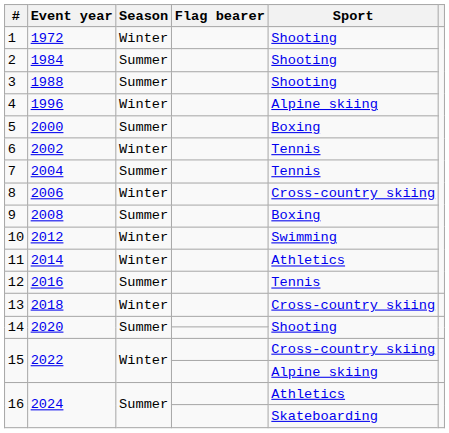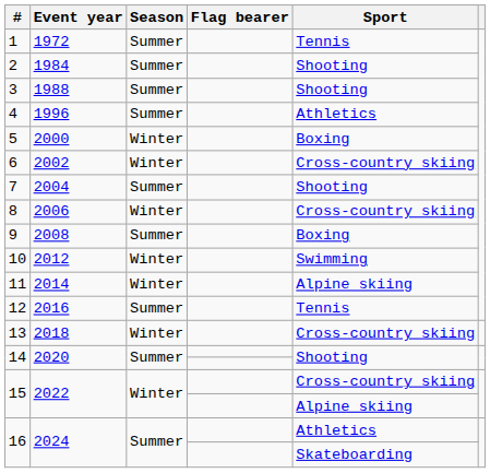1 | Season: Winter -> Summer
1 | Sport: Shooting -> Tennis
4 | Season: Winter -> Summer
4 | Sport: Alpine skiing -> Athletics
5 | Season: Summer -> Winter
6 | Sport: Tennis -> Cross-country skiing
7 | Sport: Tennis -> Shooting
11 | Sport: Athletics -> Alpine skiing
